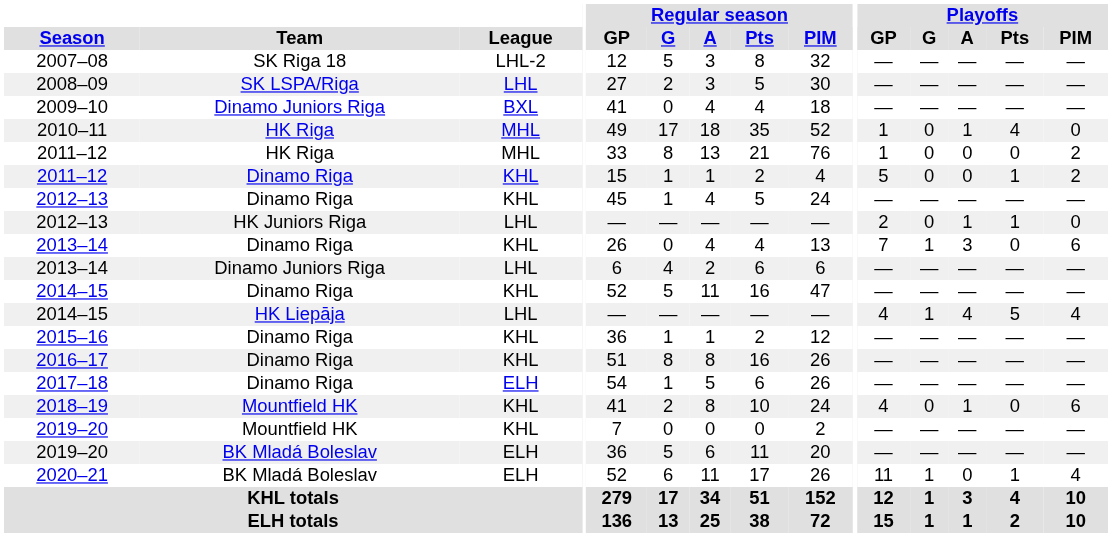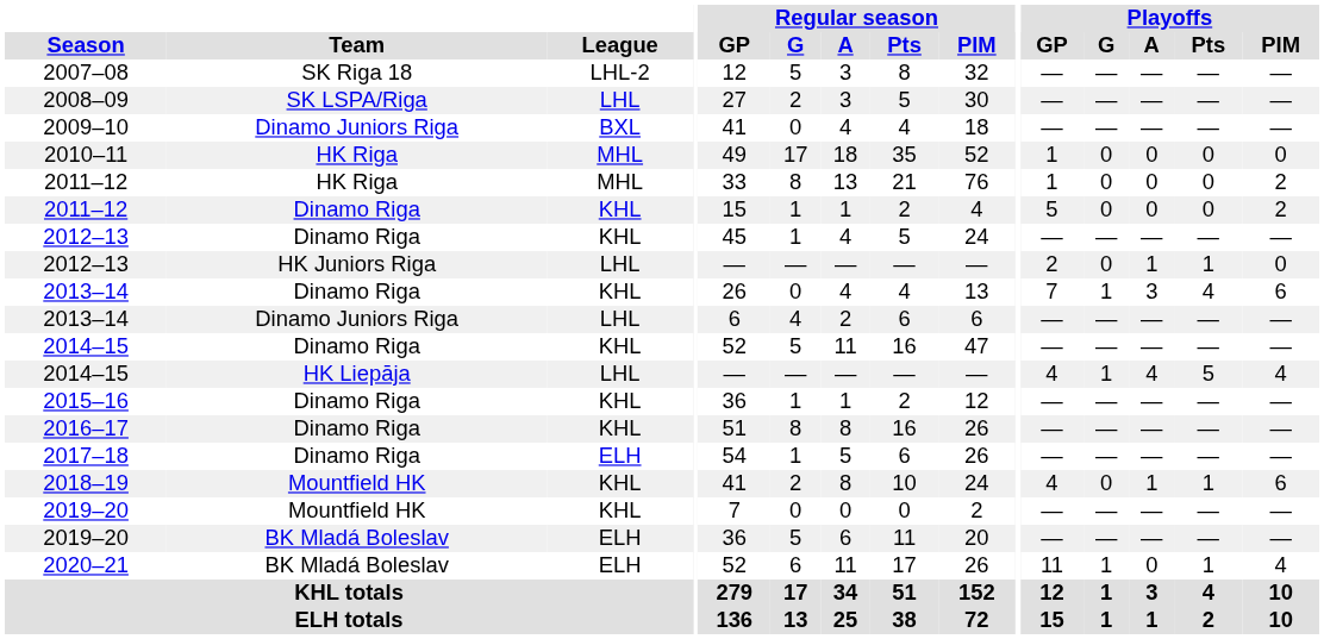2010–11 | Playoffs / A: 1 -> 0
2010–11 | Playoffs / Pts: 4 -> 0
2011–12 / Dinamo Riga | Playoffs / Pts: 1 -> 0
2013–14 / Dinamo Riga | Playoffs / Pts: 0 -> 4
2018–19 | Playoffs / Pts: 0 -> 1
